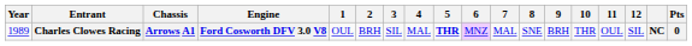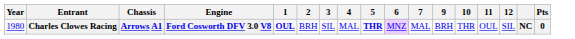- column: 8 | SNE
Charles Clowes Racing | Year: 1989 -> 1980
Charles Clowes Racing | 1: normal -> bold
